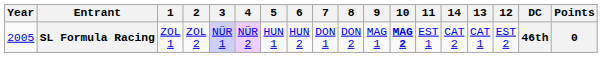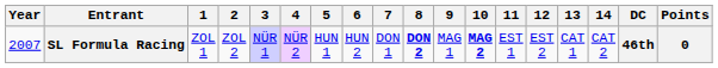columns swapped: 12 <-> 14
SL Formula Racing | Year: 2005 -> 2007
SL Formula Racing | 8: normal -> bold
